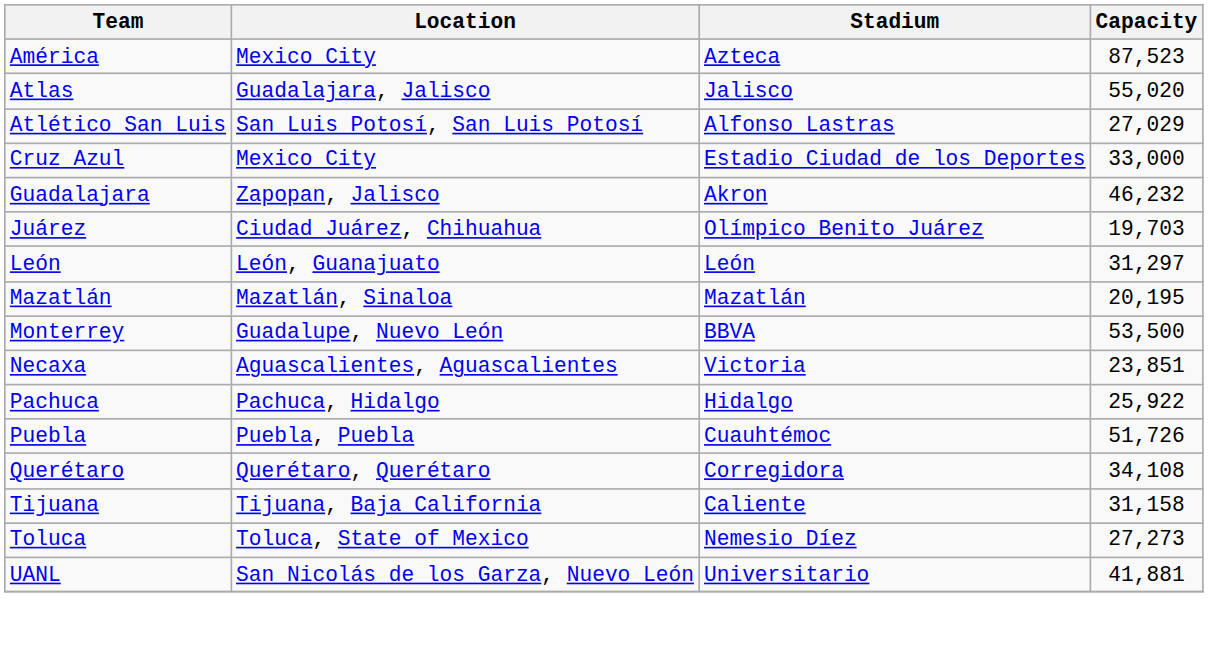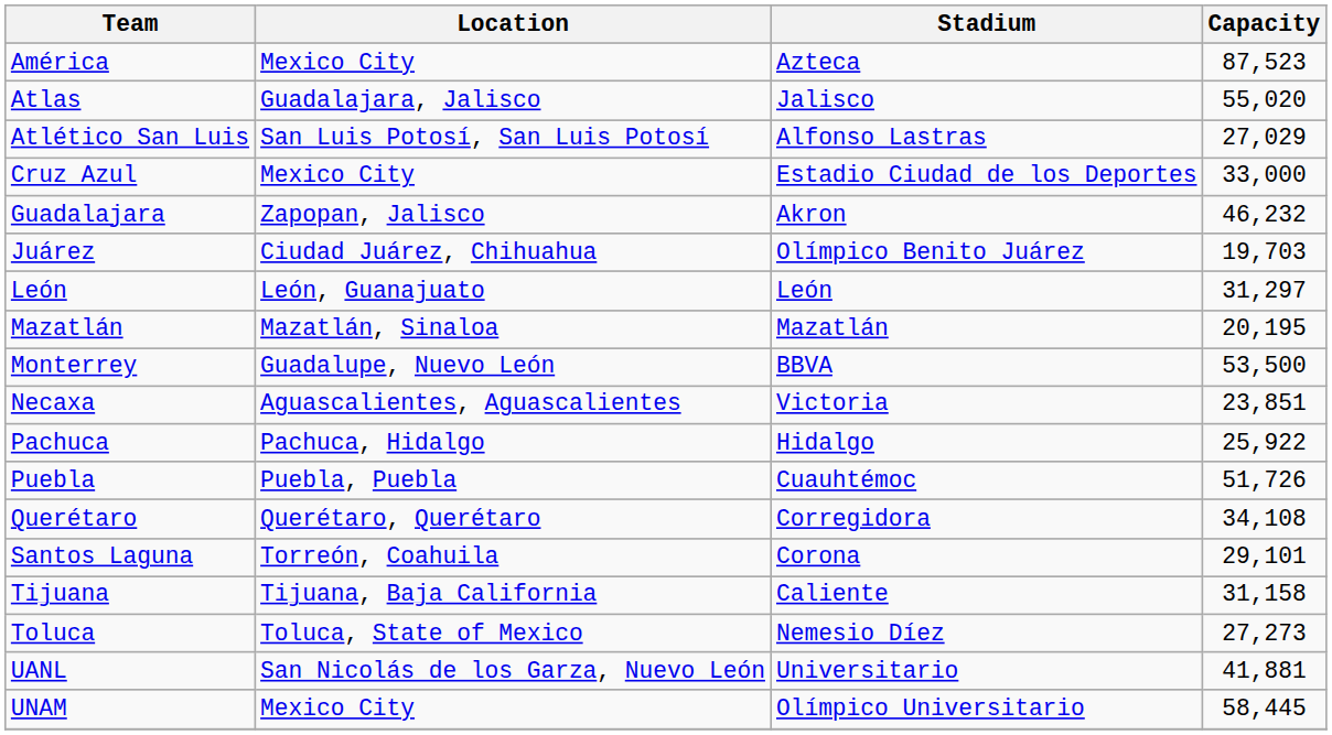+ row: Santos Laguna | Torreón, Coahuila | Corona | 29,101
+ row: UNAM | Mexico City | Olímpico Universitario | 58,445
